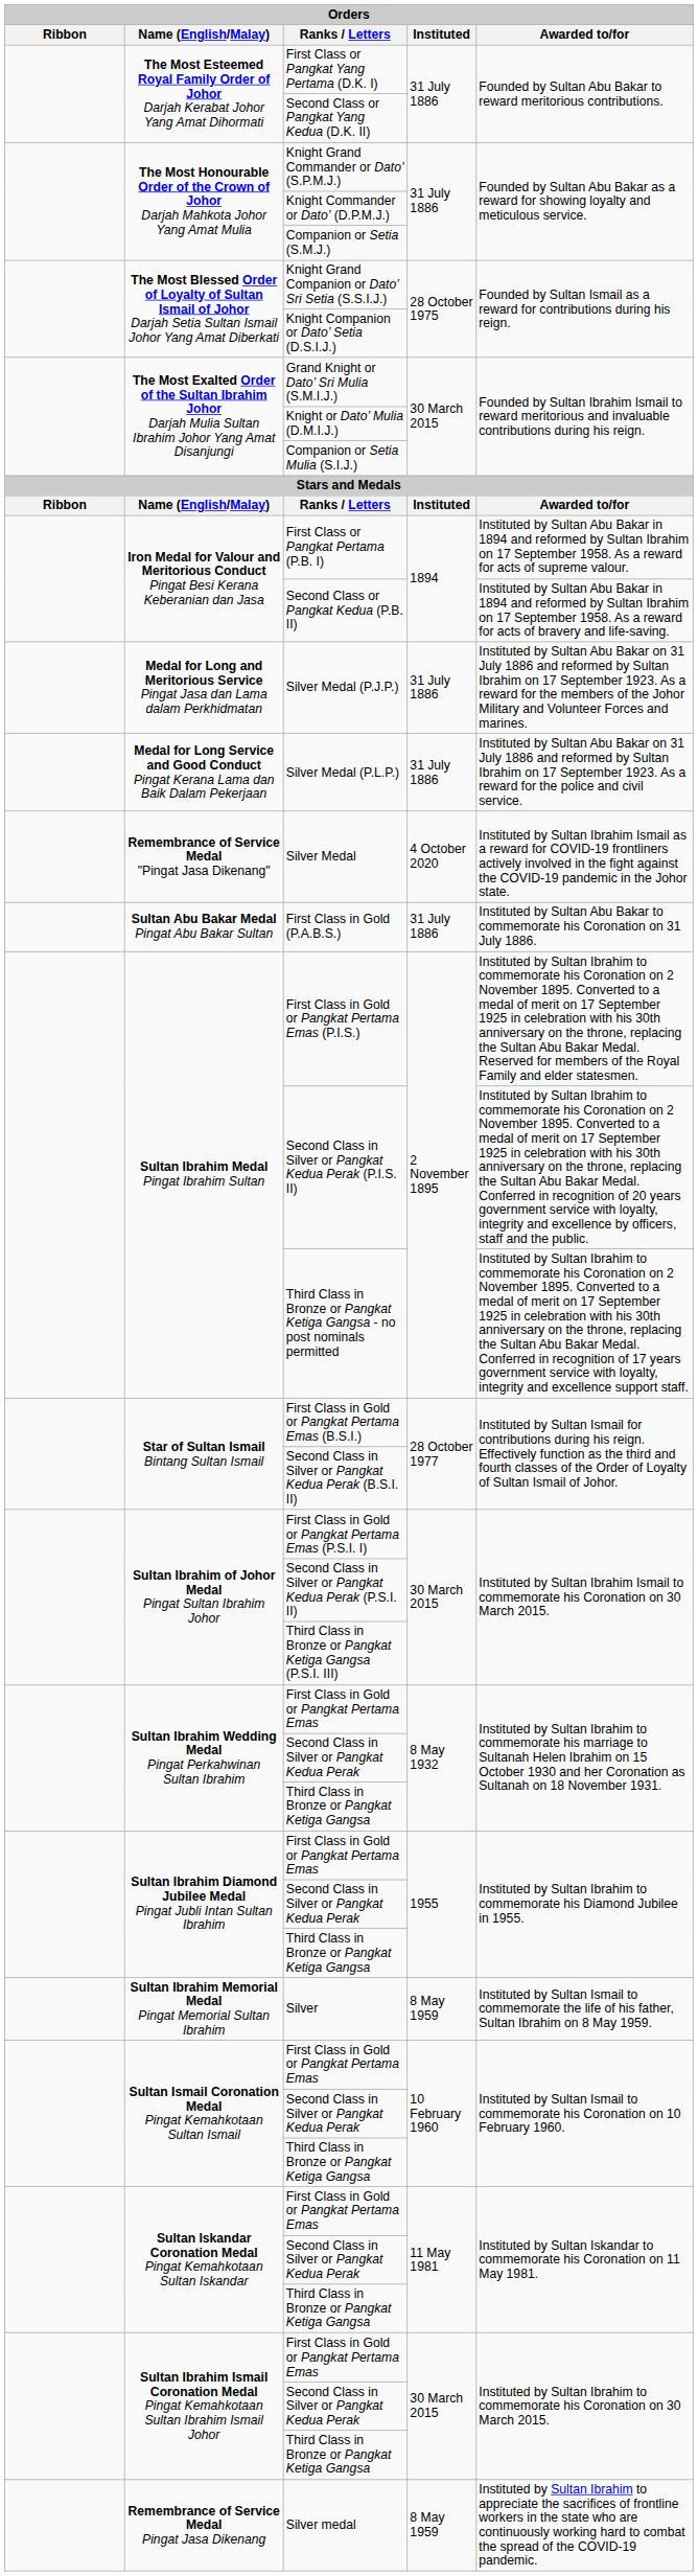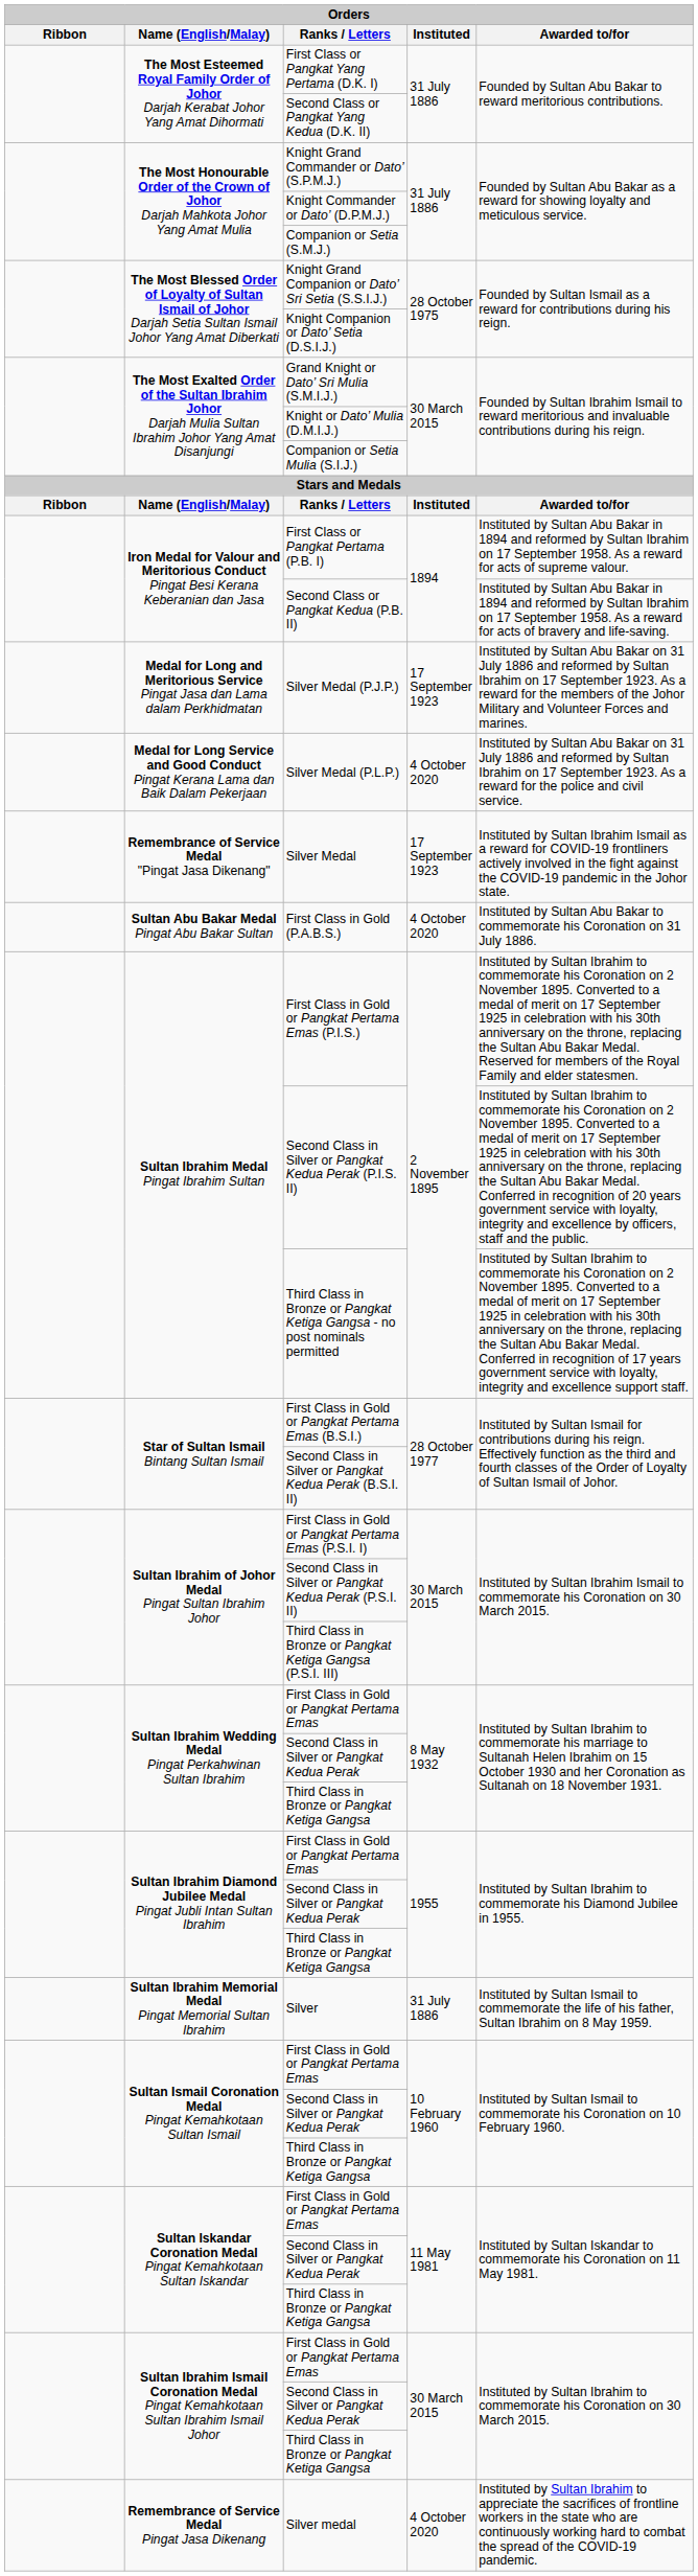Silver Medal (P.J.P.) | Instituted: 31 July 1886 -> 17 September 1923
Silver Medal (P.L.P.) | Instituted: 31 July 1886 -> 4 October 2020
Silver Medal | Instituted: 4 October 2020 -> 17 September 1923
First Class in Gold (P.A.B.S.) | Instituted: 31 July 1886 -> 4 October 2020
Silver | Instituted: 8 May 1959 -> 31 July 1886
Silver medal | Instituted: 8 May 1959 -> 4 October 2020
